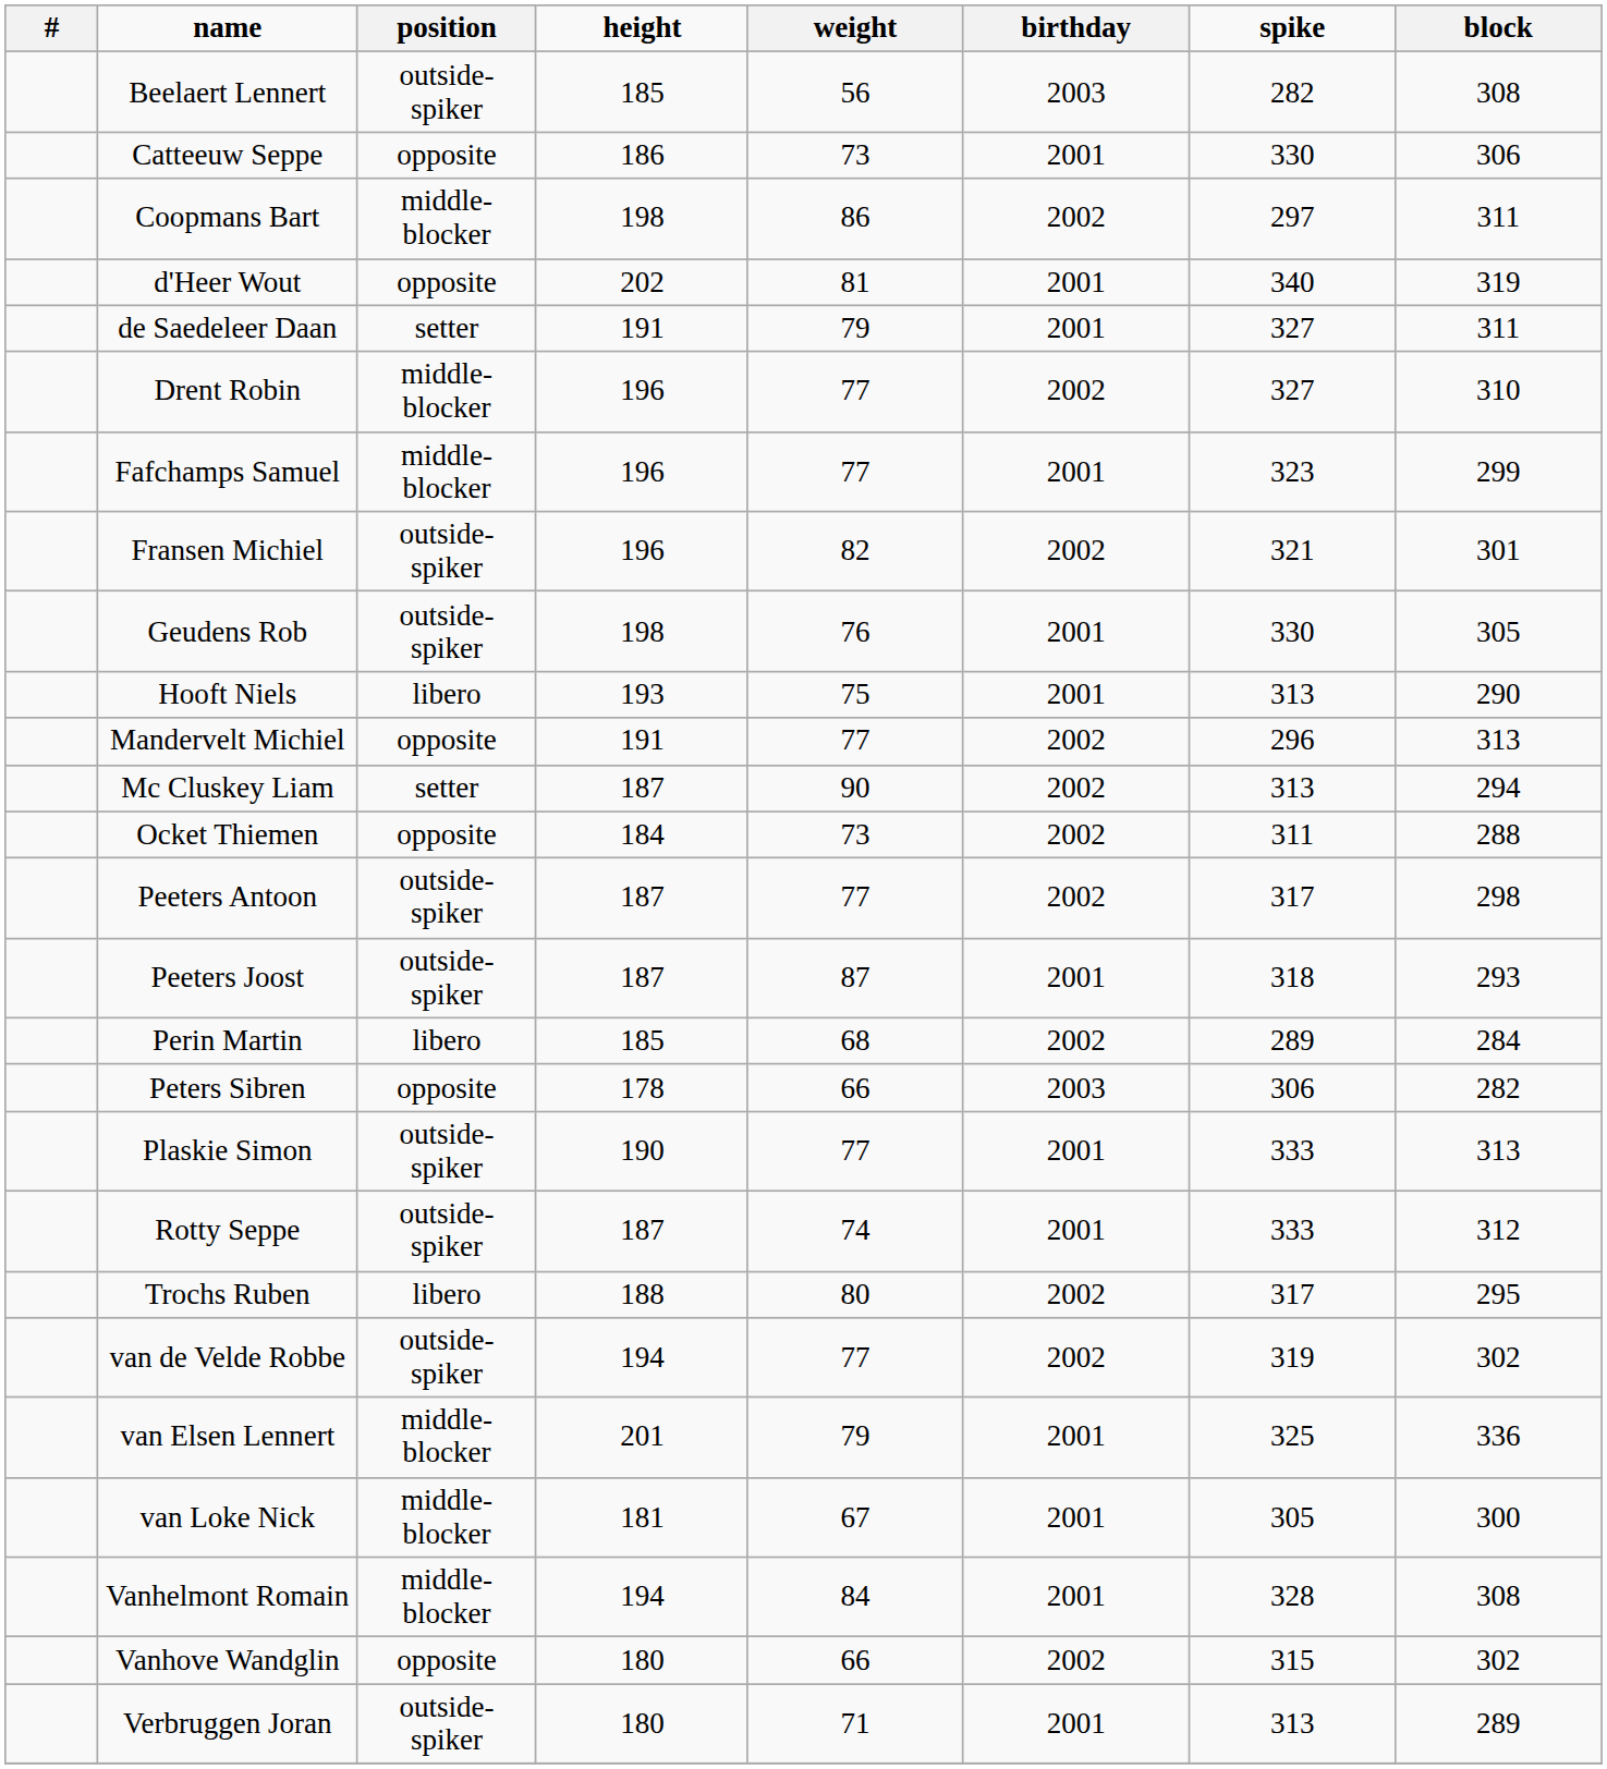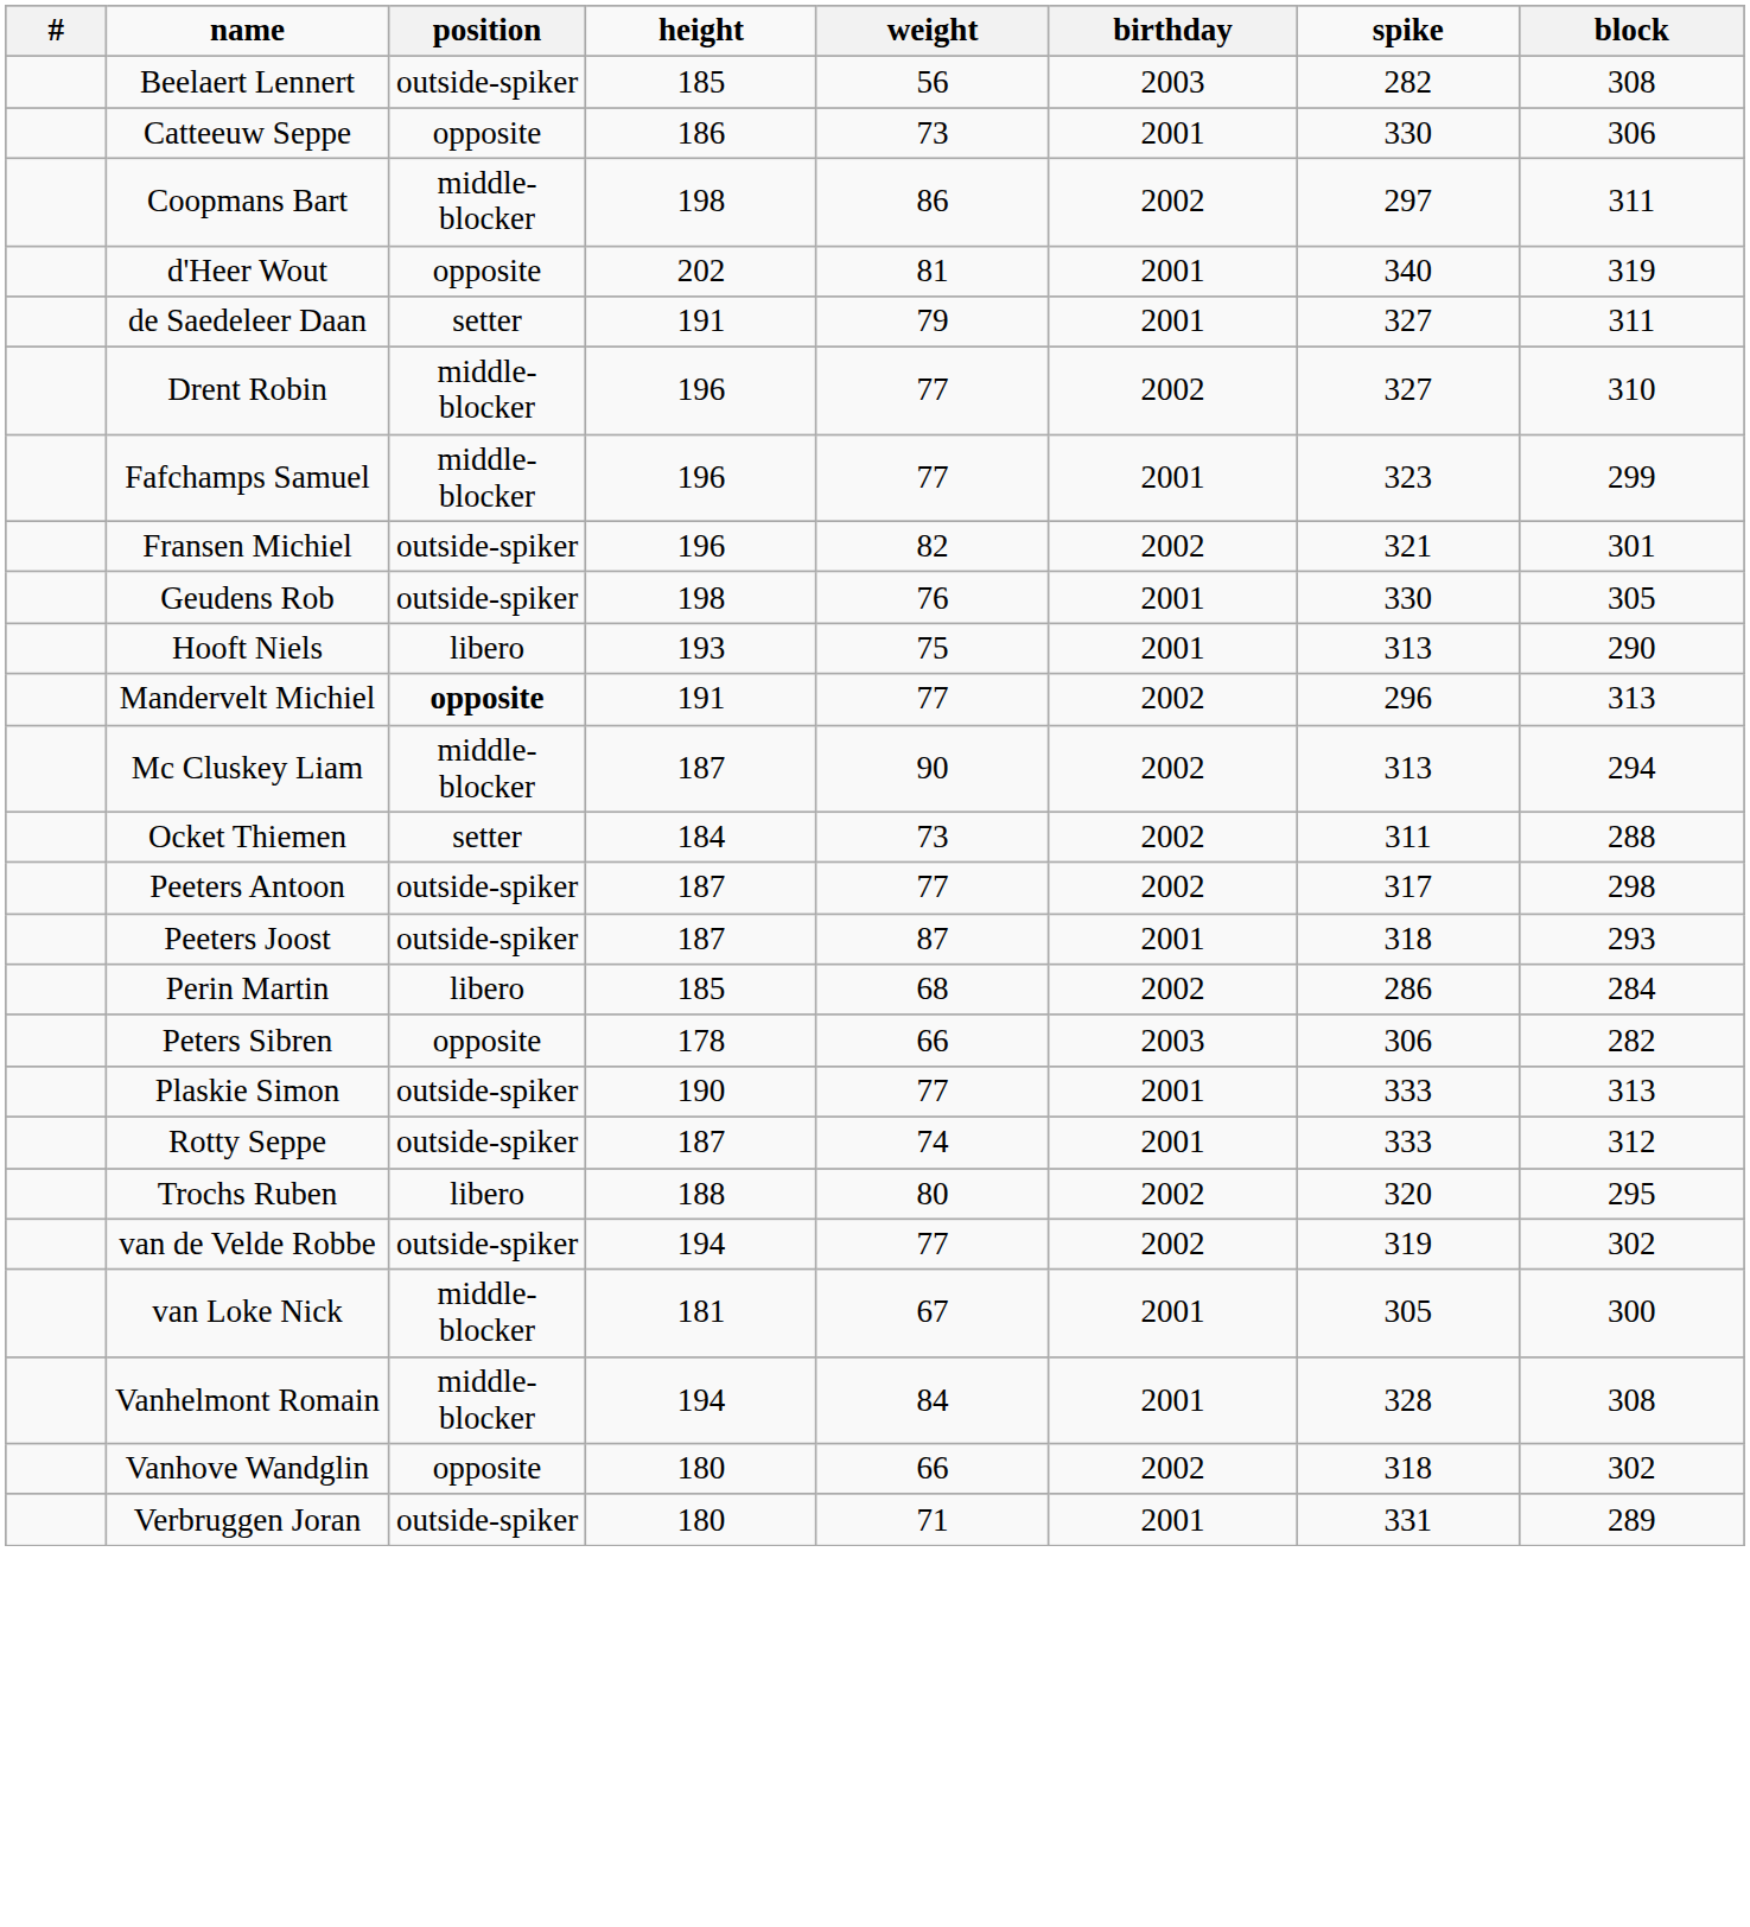Mandervelt Michiel | position: normal -> bold
Mc Cluskey Liam | position: setter -> middle-blocker
Ocket Thiemen | position: opposite -> setter
Perin Martin | spike: 289 -> 286
Trochs Ruben | spike: 317 -> 320
- row: van Elsen Lennert | middle-blocker | 201 | 79 | 2001 | 325 | 336
Vanhove Wandglin | spike: 315 -> 318
Verbruggen Joran | spike: 313 -> 331
